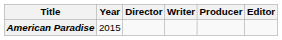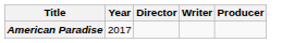- column: Editor
American Paradise | Year: 2015 -> 2017
